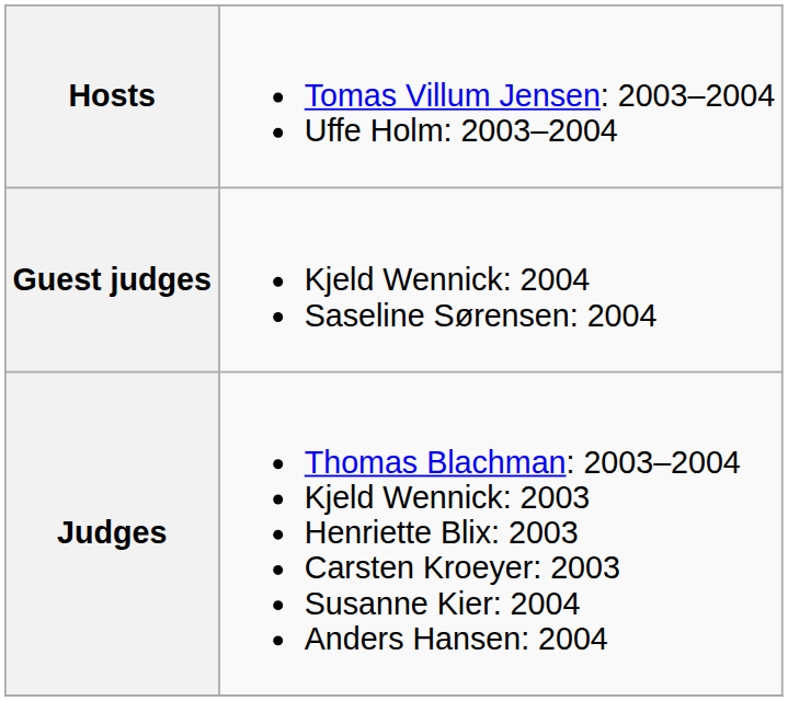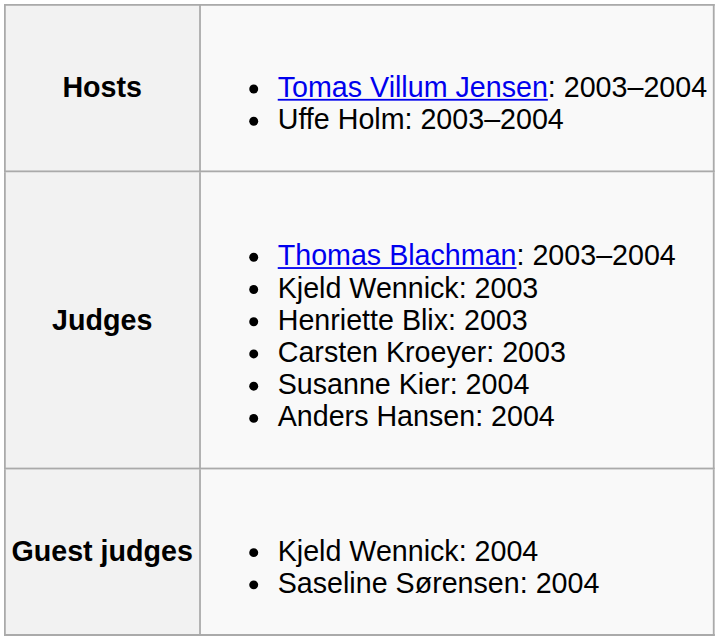rows swapped: Judges <-> Guest judges
